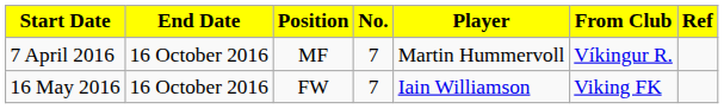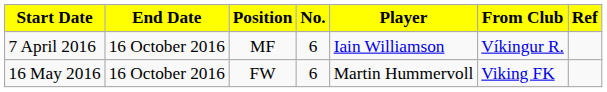7 April 2016 | No.: 7 -> 6
7 April 2016 | Player: Martin Hummervoll -> Iain Williamson
16 May 2016 | No.: 7 -> 6
16 May 2016 | Player: Iain Williamson -> Martin Hummervoll
